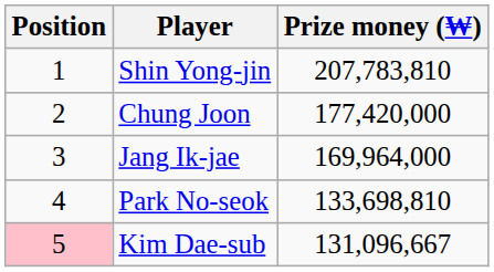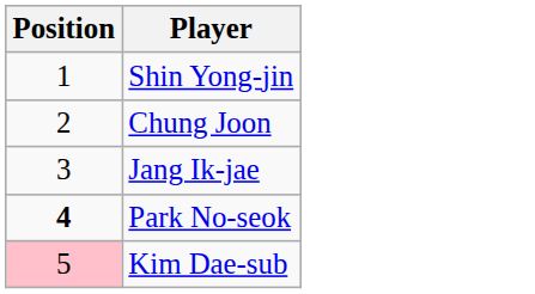- column: Prize money (₩) | 207,783,810 | 177,420,000 | 169,964,000 | 133,698,810 | 131,096,667
Park No-seok | Position: normal -> bold
